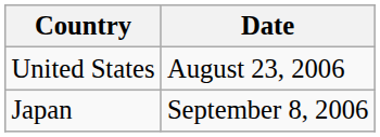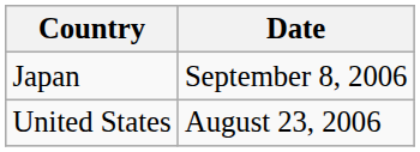rows swapped: United States <-> Japan
